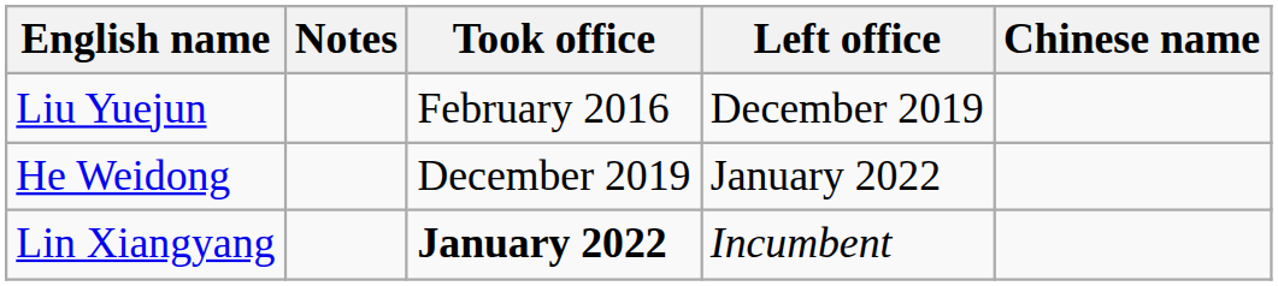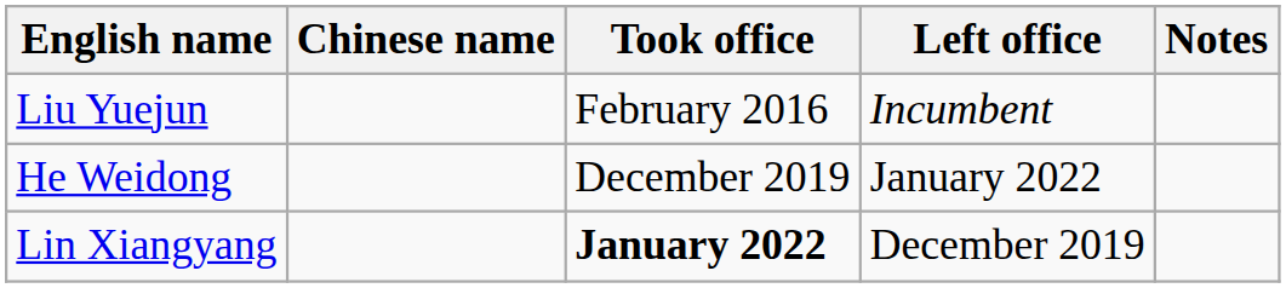columns swapped: Chinese name <-> Notes
Liu Yuejun | Left office: December 2019 -> Incumbent
Lin Xiangyang | Left office: Incumbent -> December 2019
